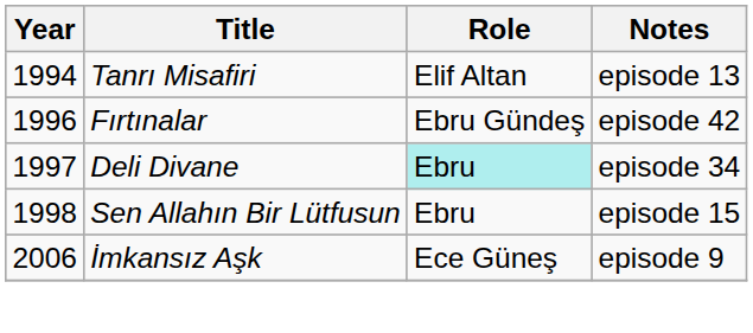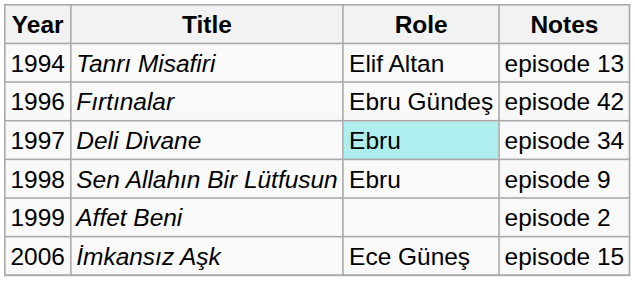Sen Allahın Bir Lütfusun | Notes: episode 15 -> episode 9
+ row: 1999 | Affet Beni | episode 2
İmkansız Aşk | Notes: episode 9 -> episode 15
